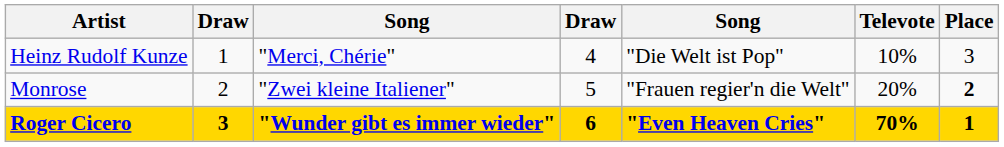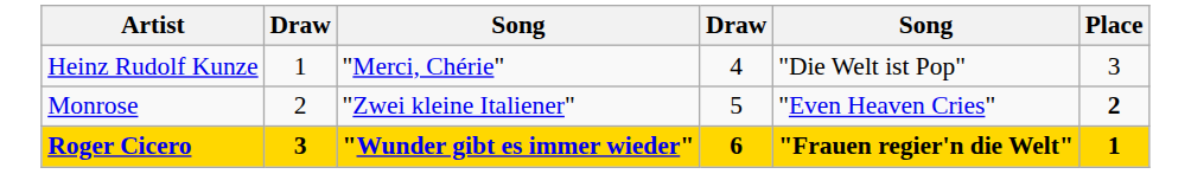- column: Televote | 10% | 20% | 70%
Monrose | column 5: "Frauen regier'n die Welt" -> "Even Heaven Cries"
Roger Cicero | column 5: "Even Heaven Cries" -> "Frauen regier'n die Welt"
